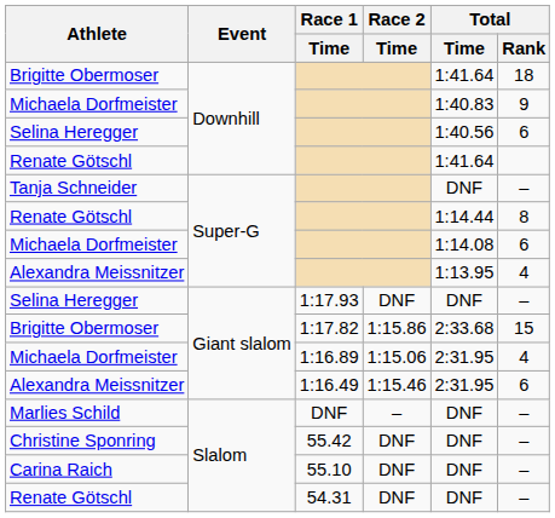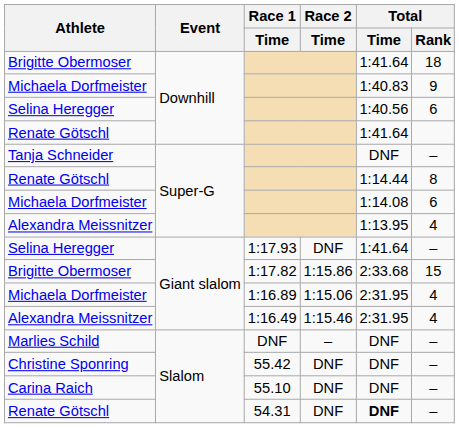Selina Heregger / Giant slalom | Total / Time: DNF -> 1:41.64
Alexandra Meissnitzer / Giant slalom | Total / Rank: 6 -> 4
Renate Götschl / Slalom | Total / Time: normal -> bold
